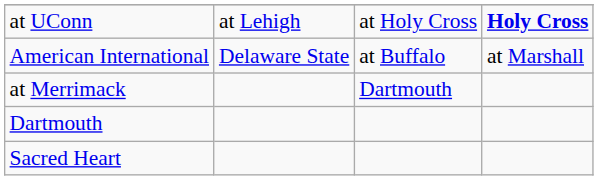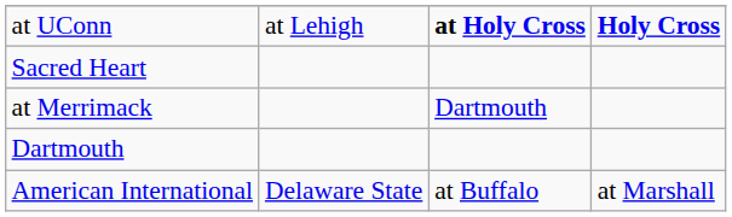at UConn | column 3: normal -> bold
rows swapped: American International <-> Sacred Heart
